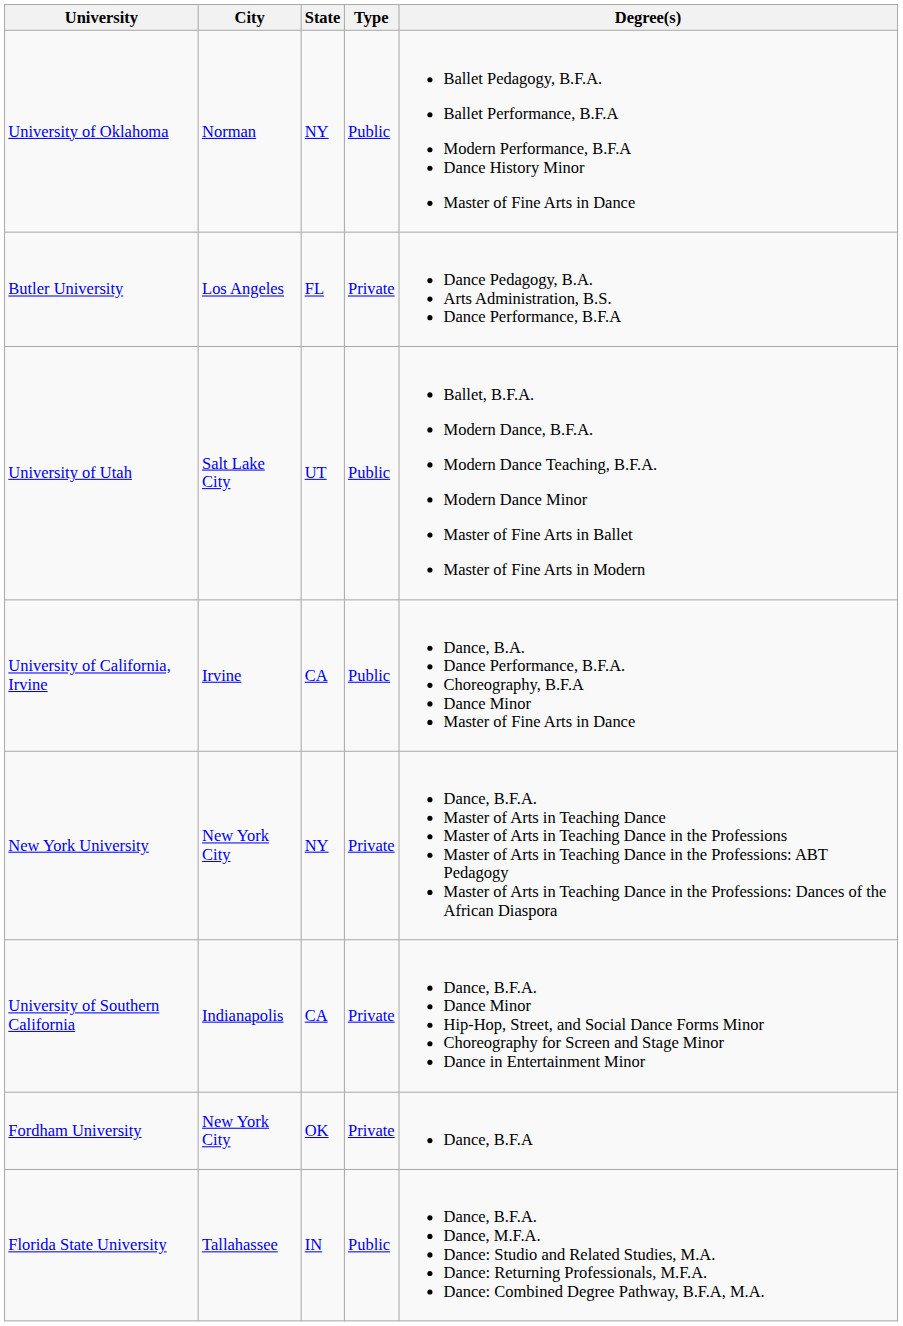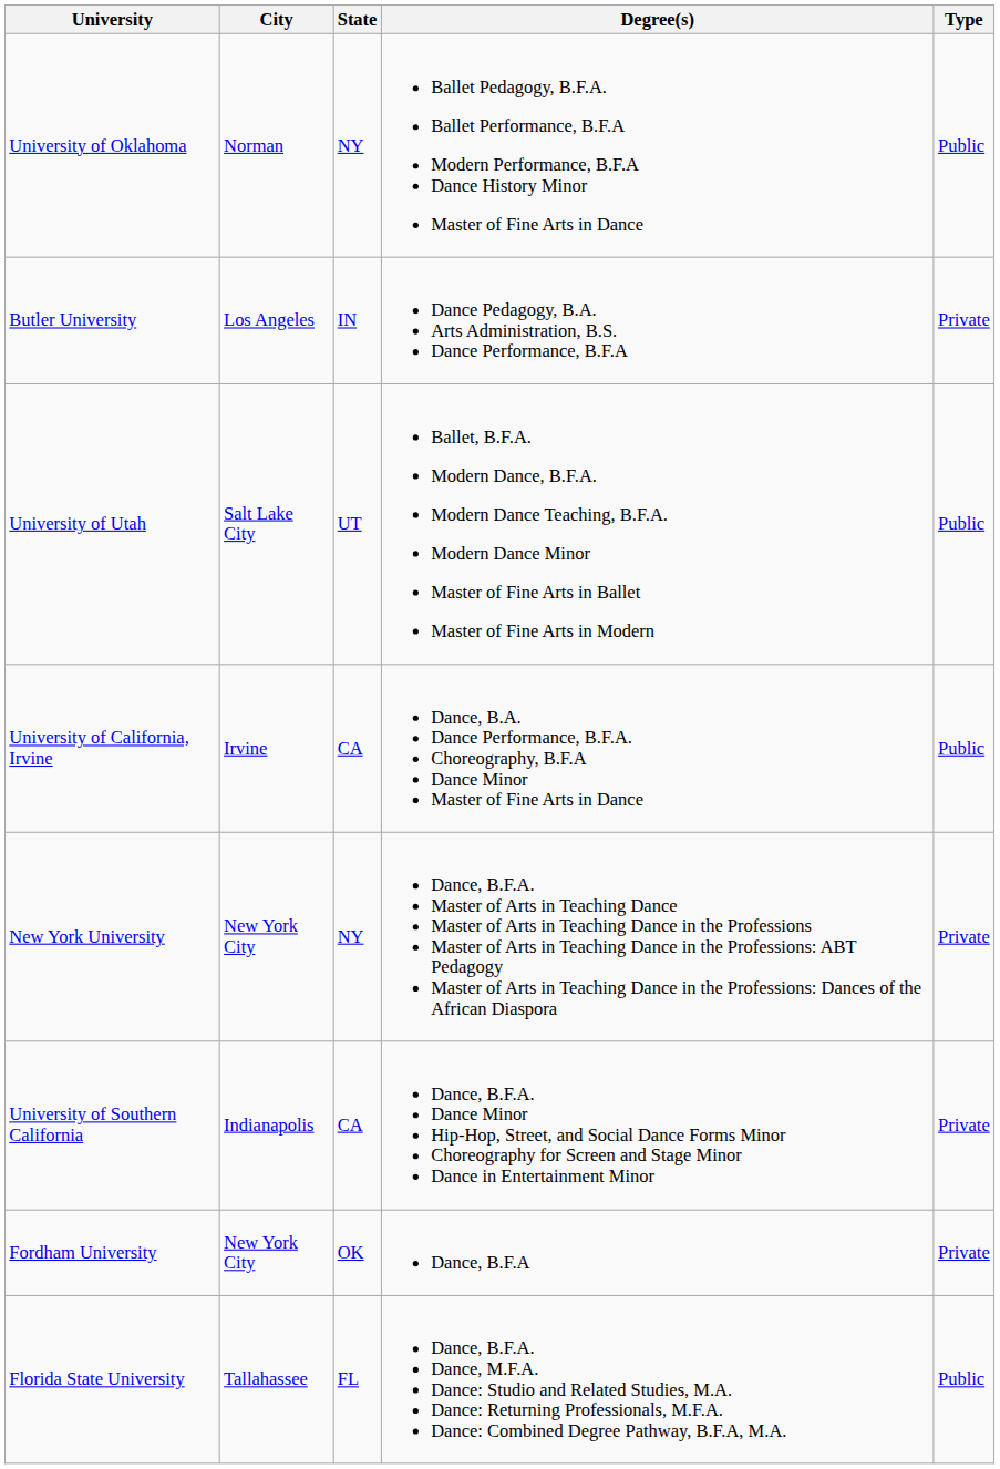columns swapped: Type <-> Degree(s)
Butler University | State: FL -> IN
Florida State University | State: IN -> FL
